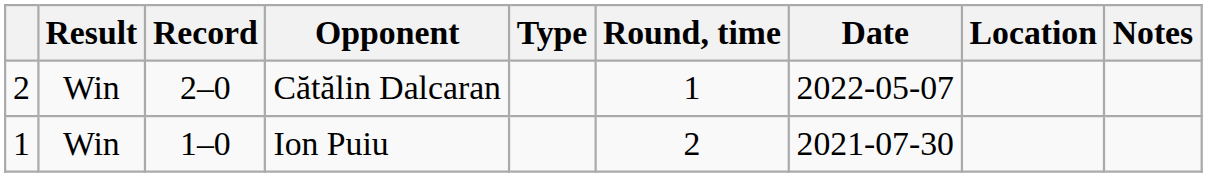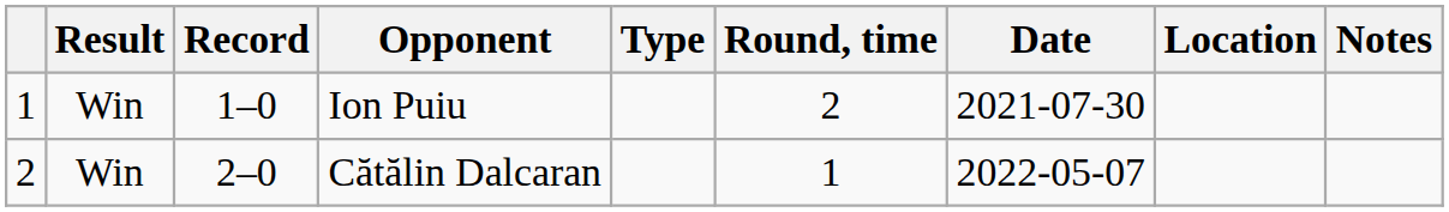rows swapped: Cătălin Dalcaran <-> Ion Puiu
